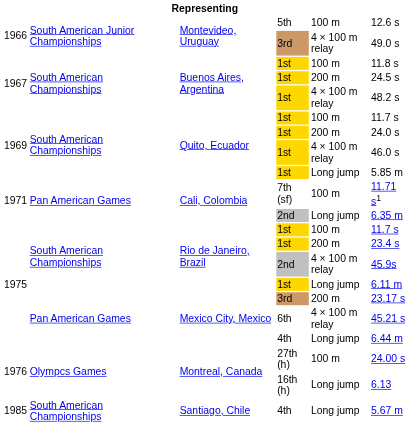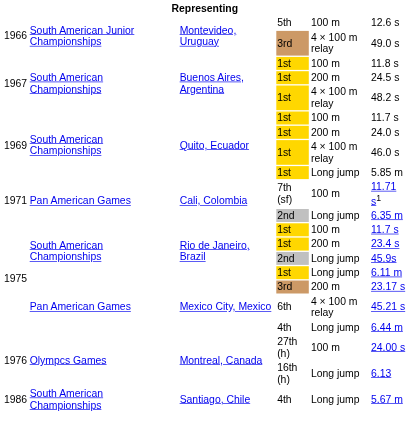Rio de Janeiro, Brazil / 2nd | column 5: 4 × 100 m relay -> Long jump
Santiago, Chile / 4th | column 1: 1985 -> 1986
